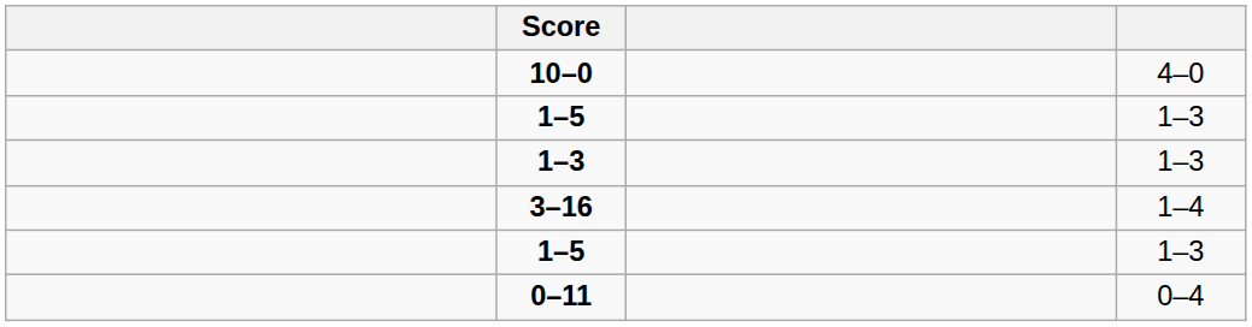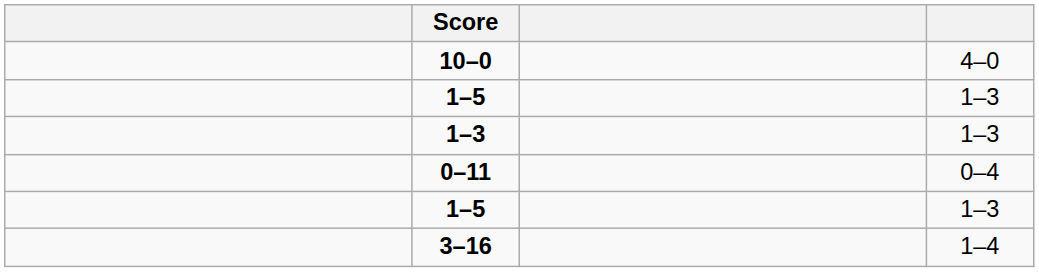rows swapped: 0–11 <-> 3–16
